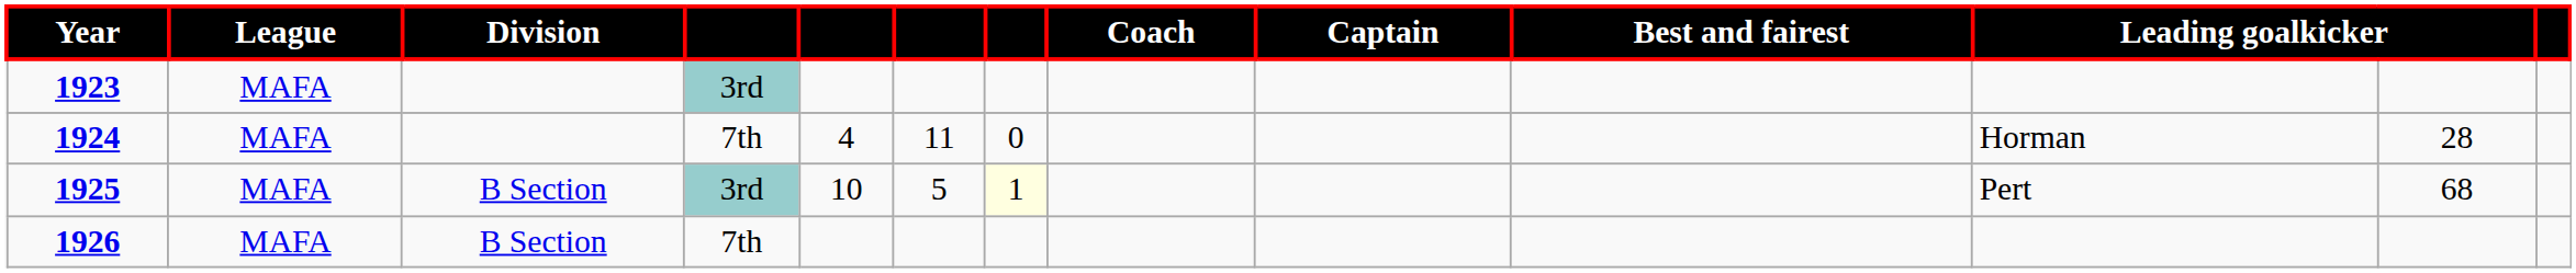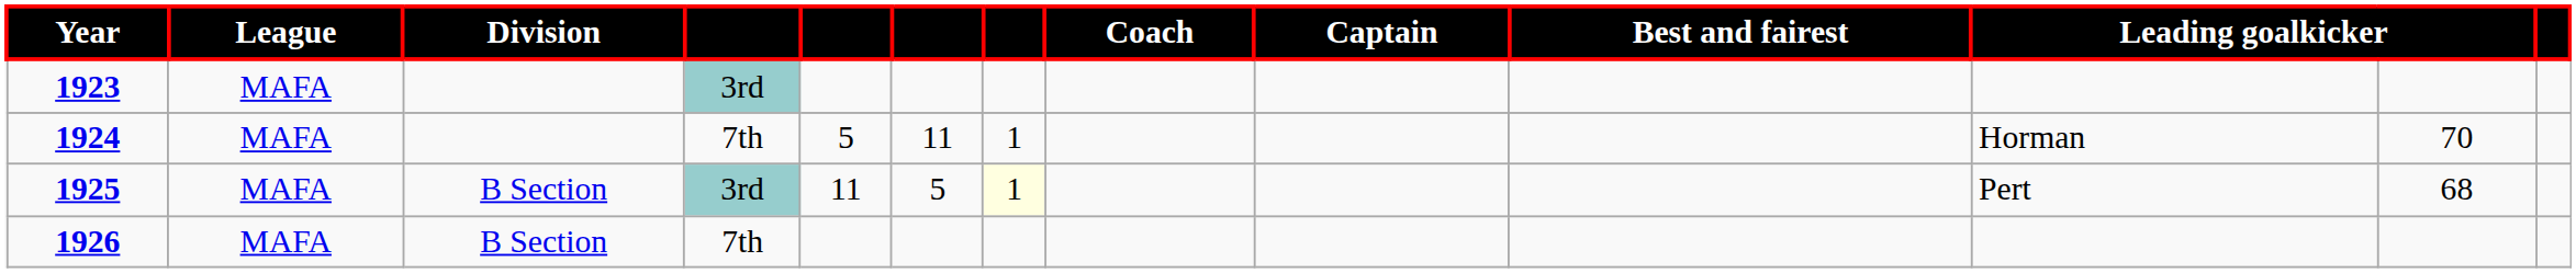1924 | column 5: 4 -> 5
1924 | column 7: 0 -> 1
1924 | column 12: 28 -> 70
1925 | column 5: 10 -> 11
